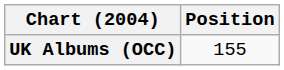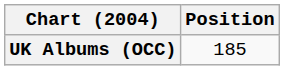UK Albums (OCC) | Position: 155 -> 185
